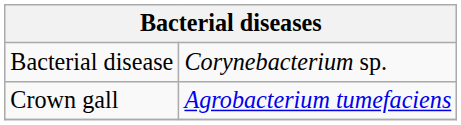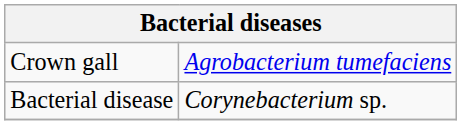rows swapped: Bacterial disease <-> Crown gall
